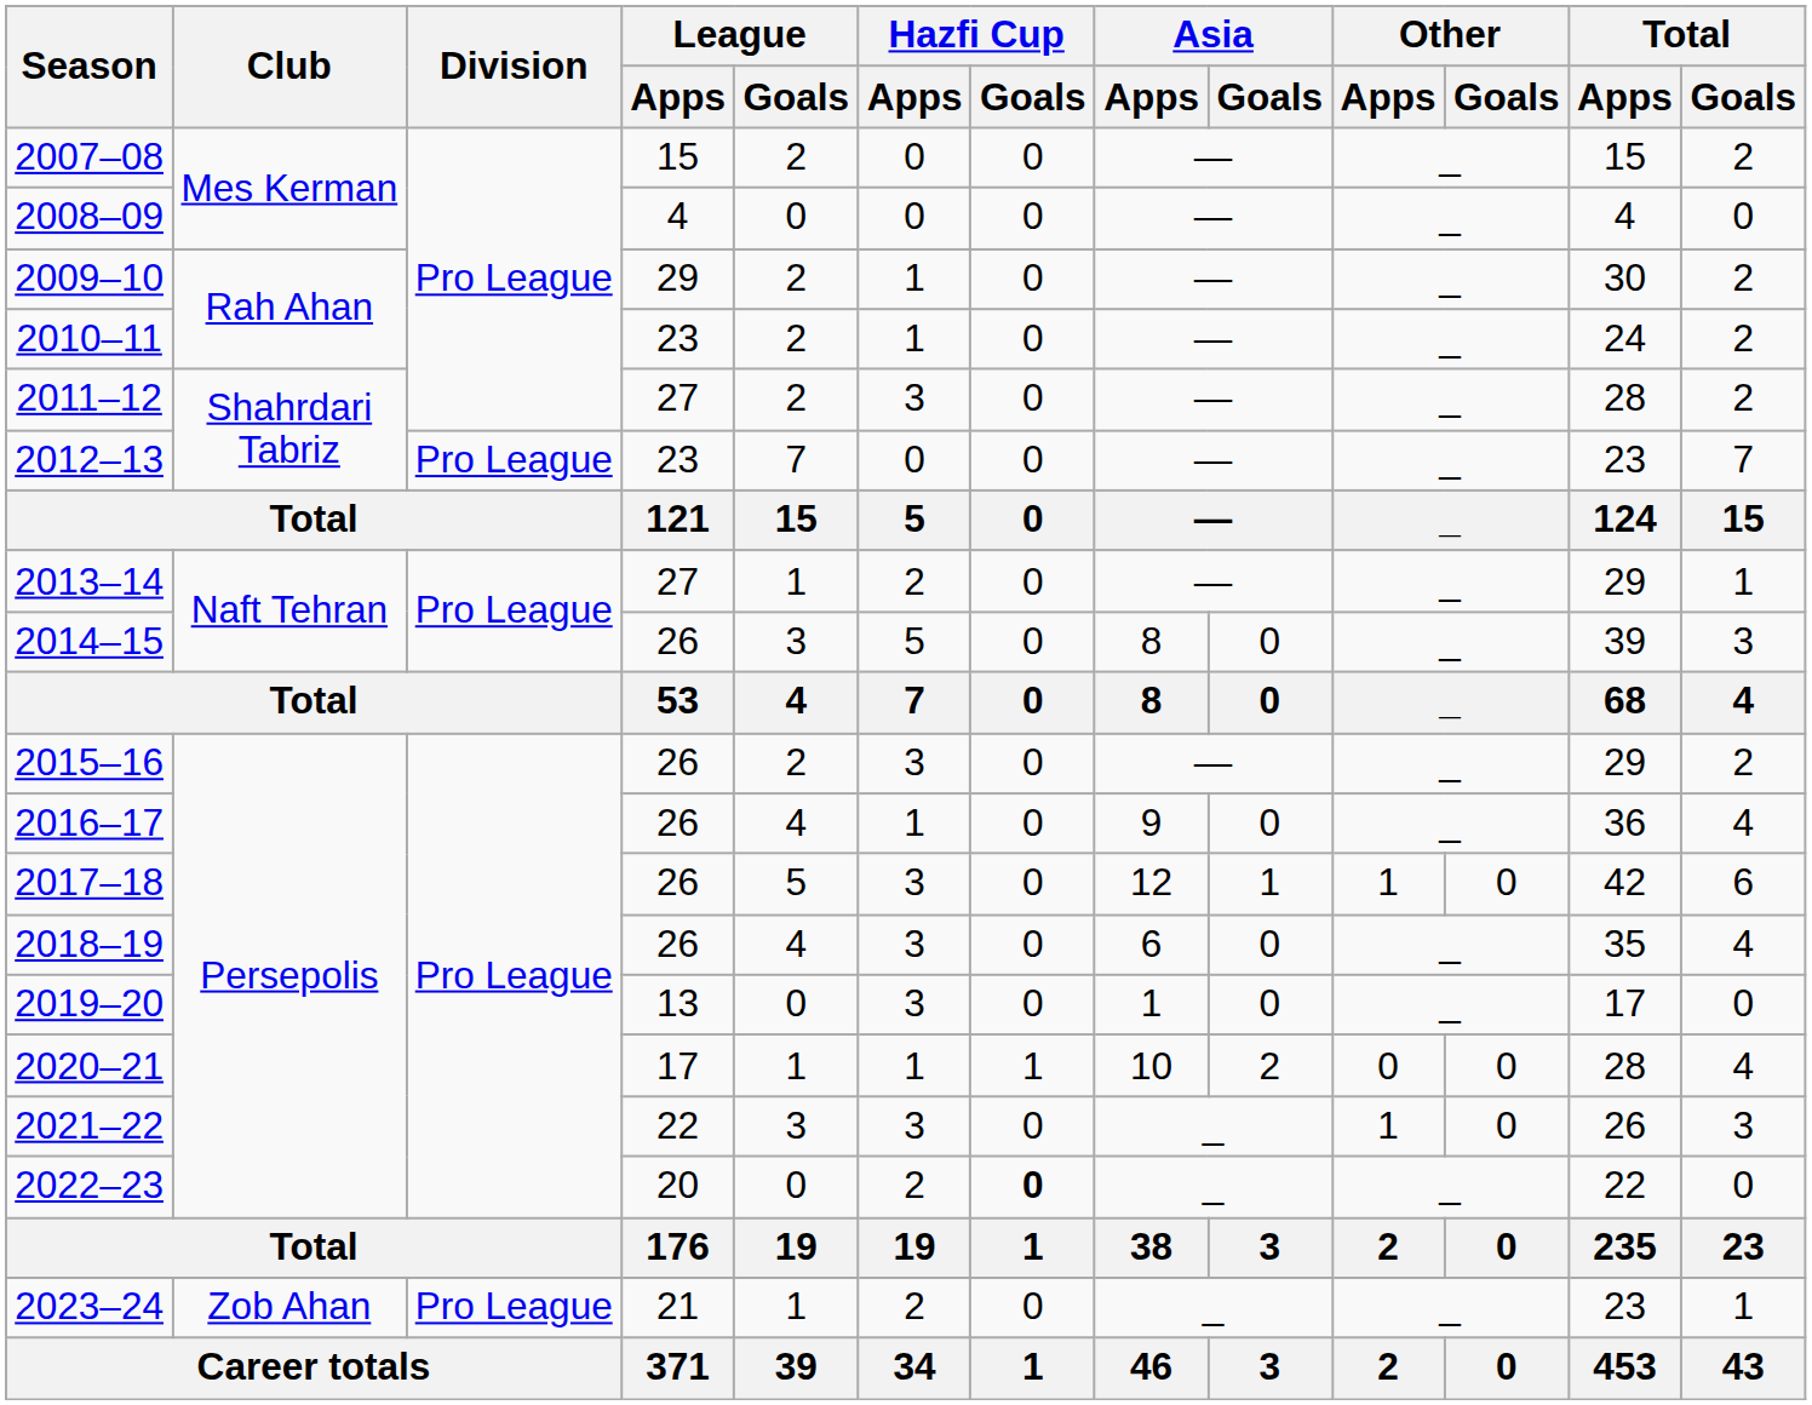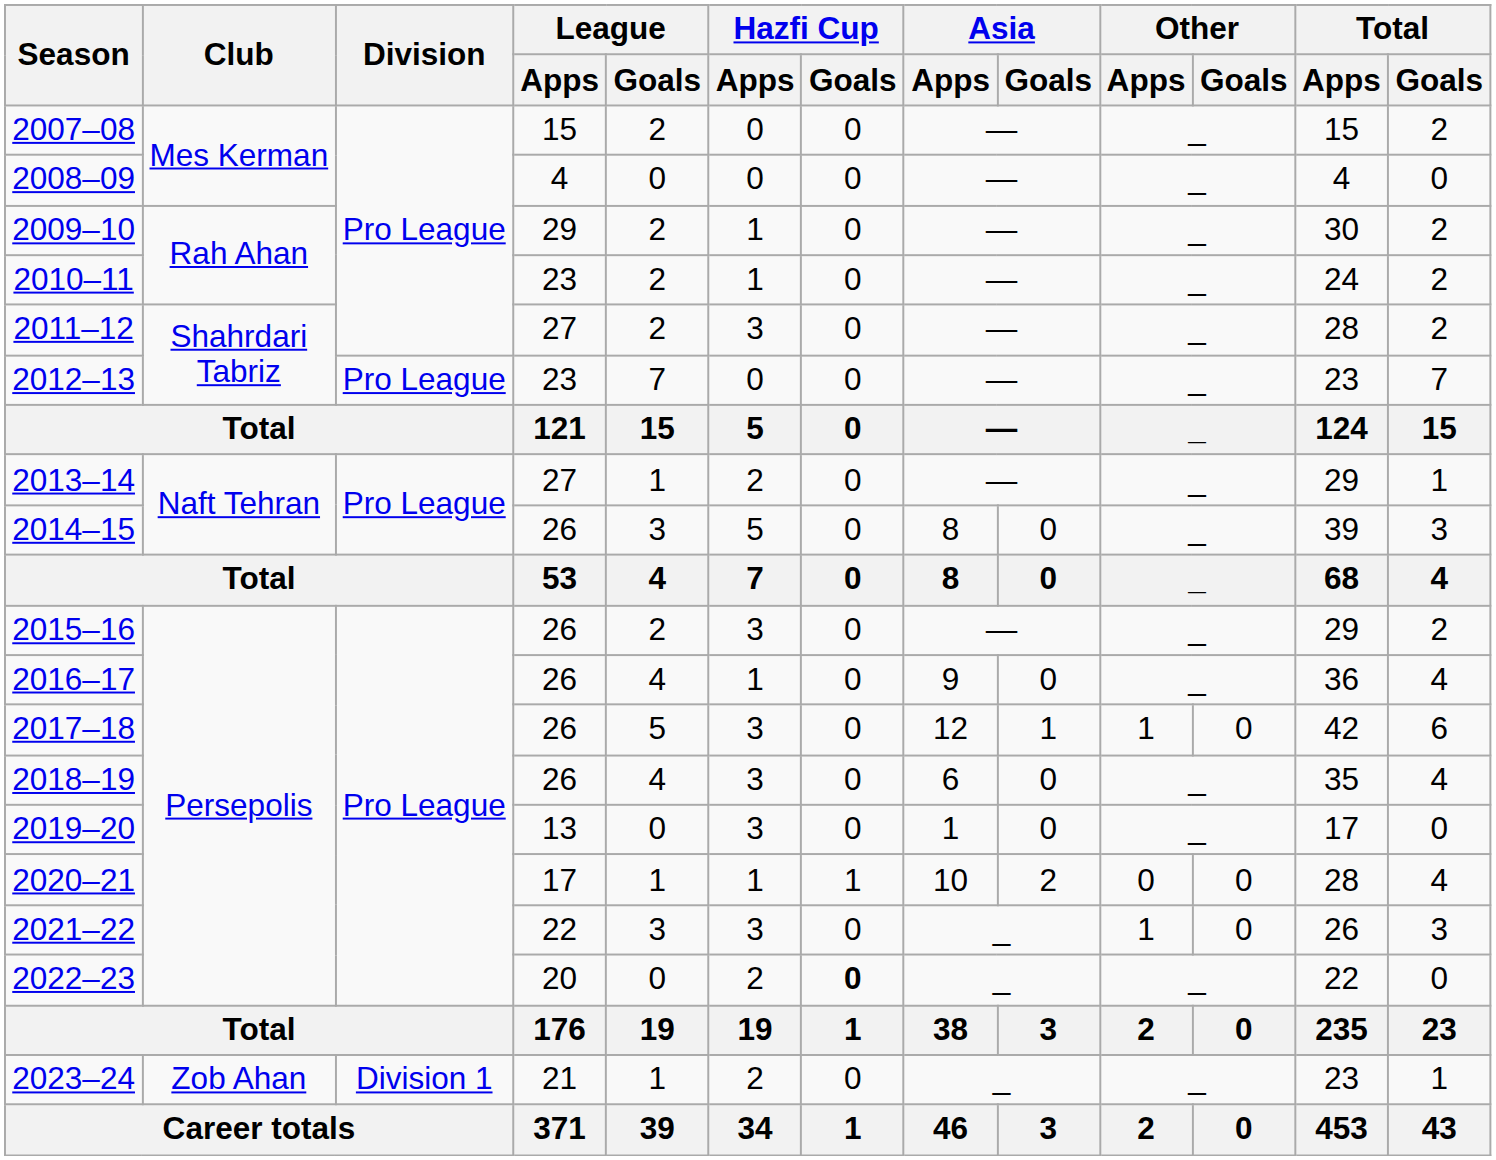2023–24 | Division: Pro League -> Division 1
